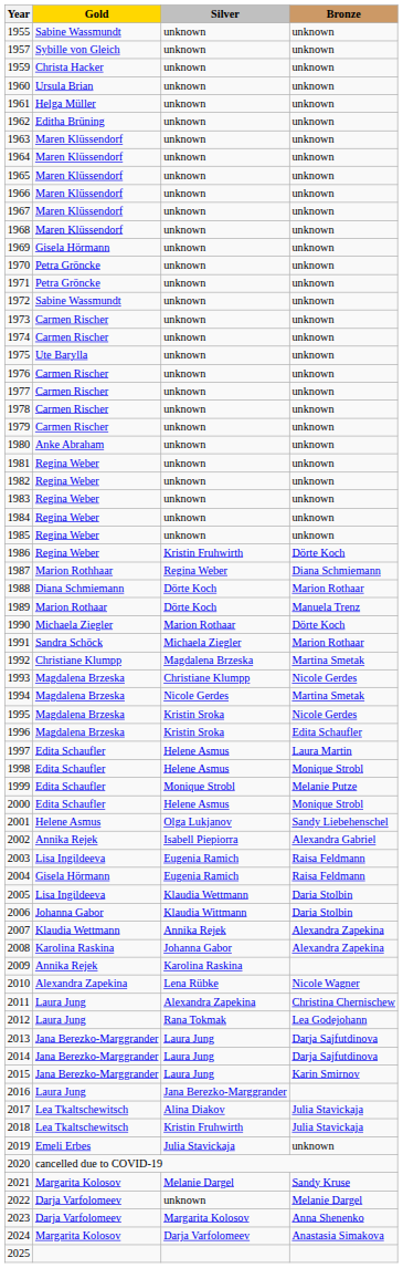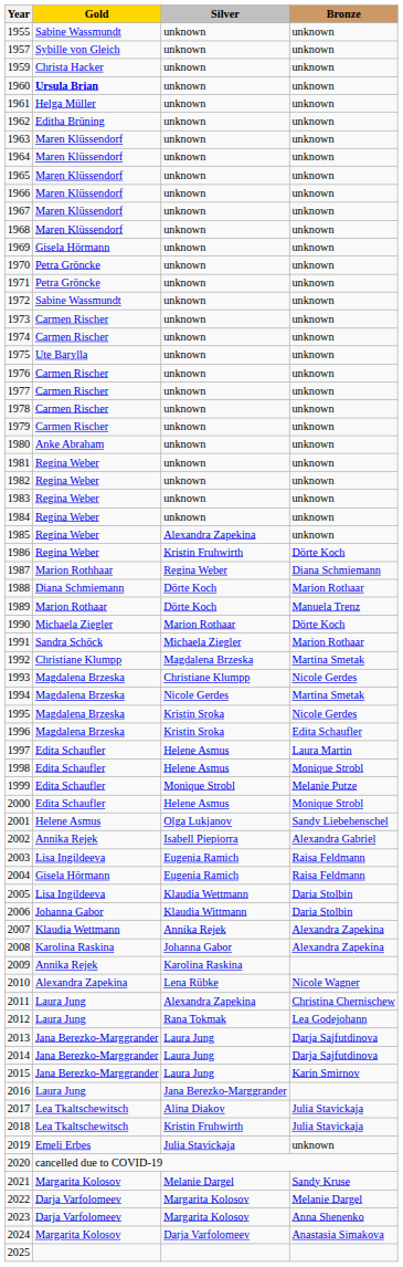1960 | Gold: normal -> bold
1985 | Silver: unknown -> Alexandra Zapekina
2022 | Silver: unknown -> Margarita Kolosov
